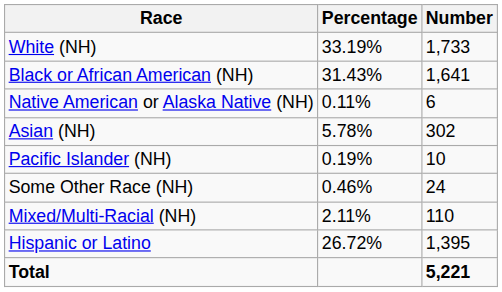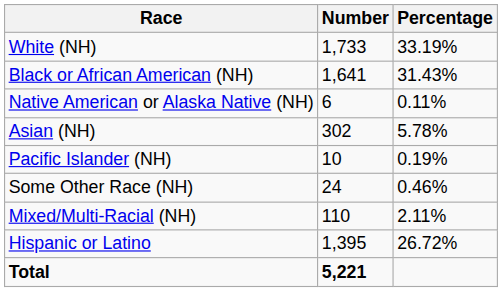columns swapped: Number <-> Percentage
